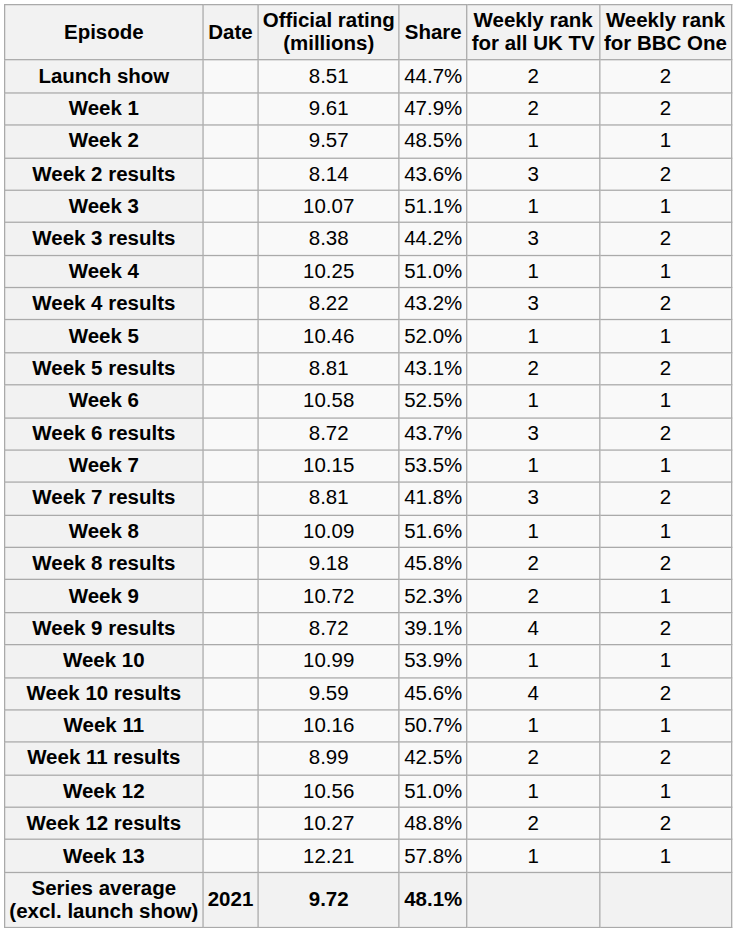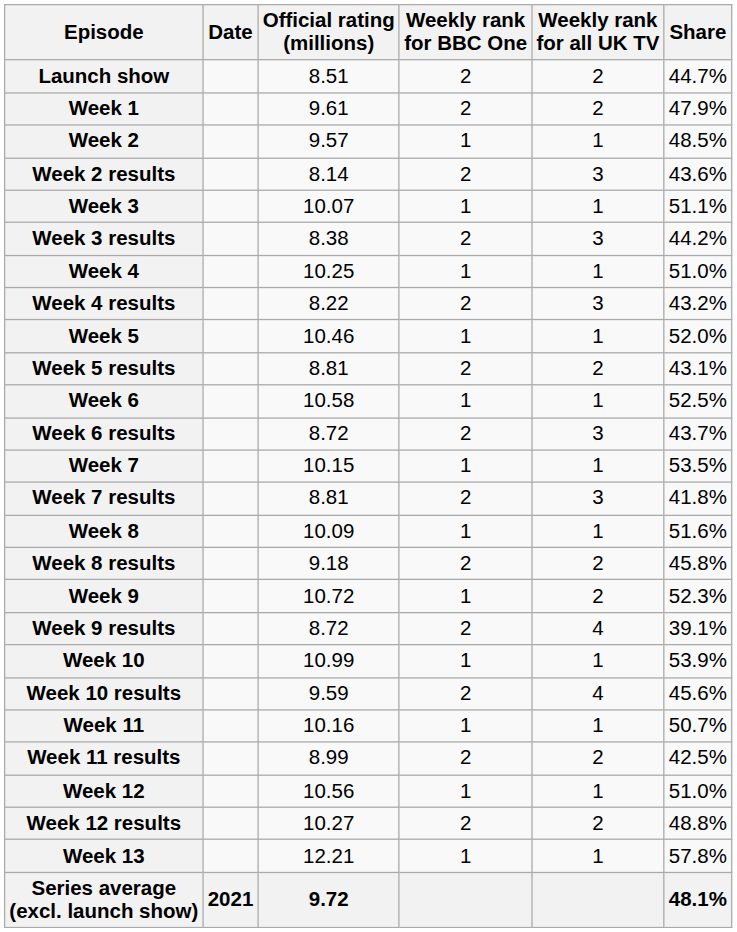columns swapped: Weekly rank for BBC One <-> Share
